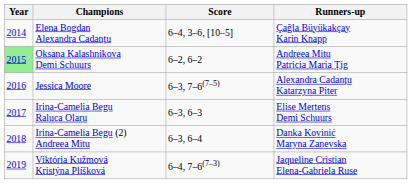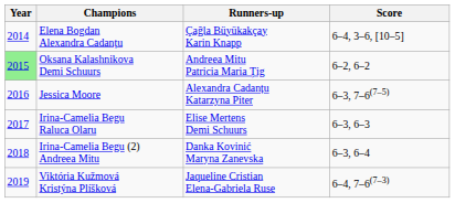columns swapped: Runners-up <-> Score
